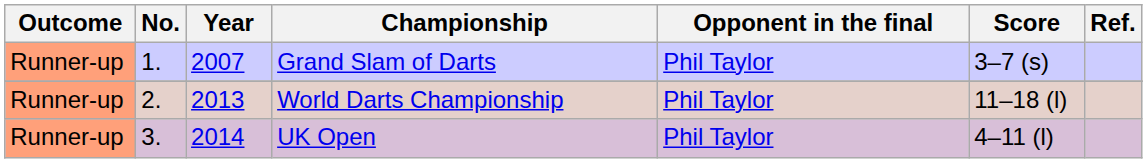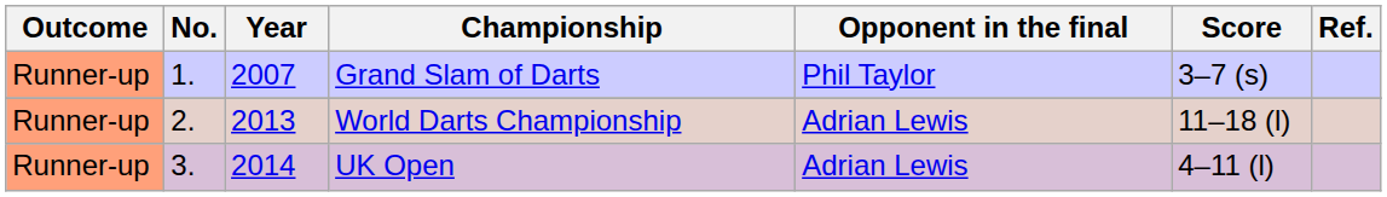World Darts Championship | Opponent in the final: Phil Taylor -> Adrian Lewis
UK Open | Opponent in the final: Phil Taylor -> Adrian Lewis
